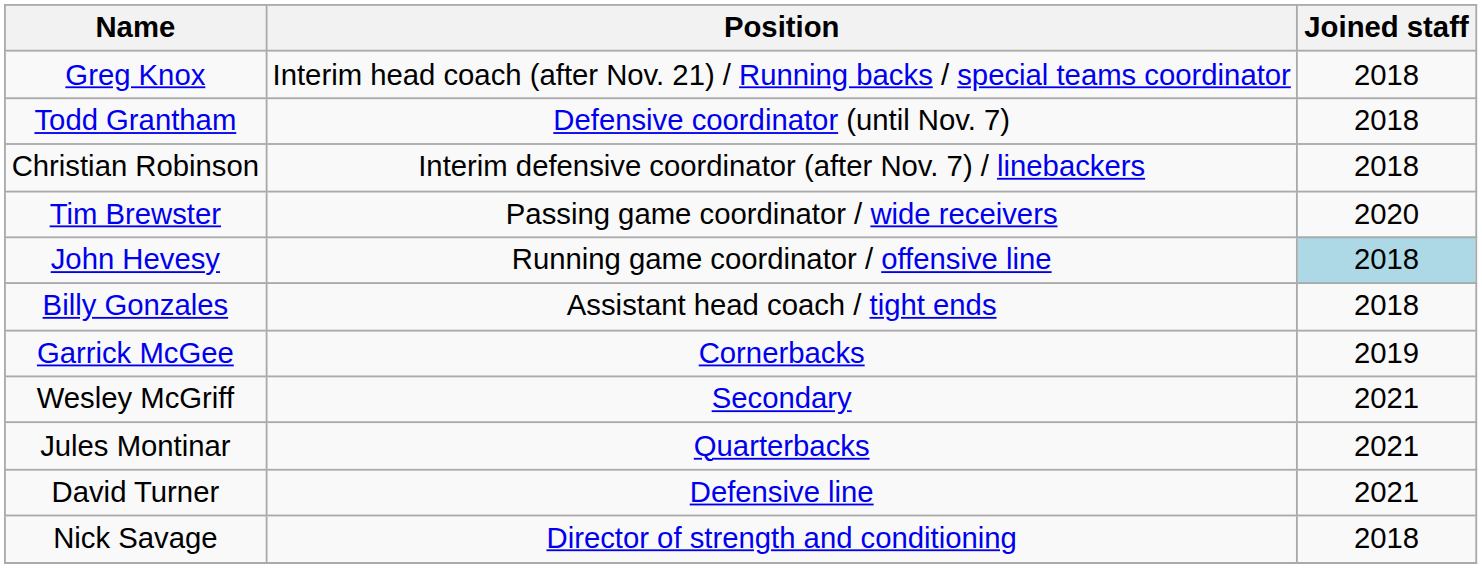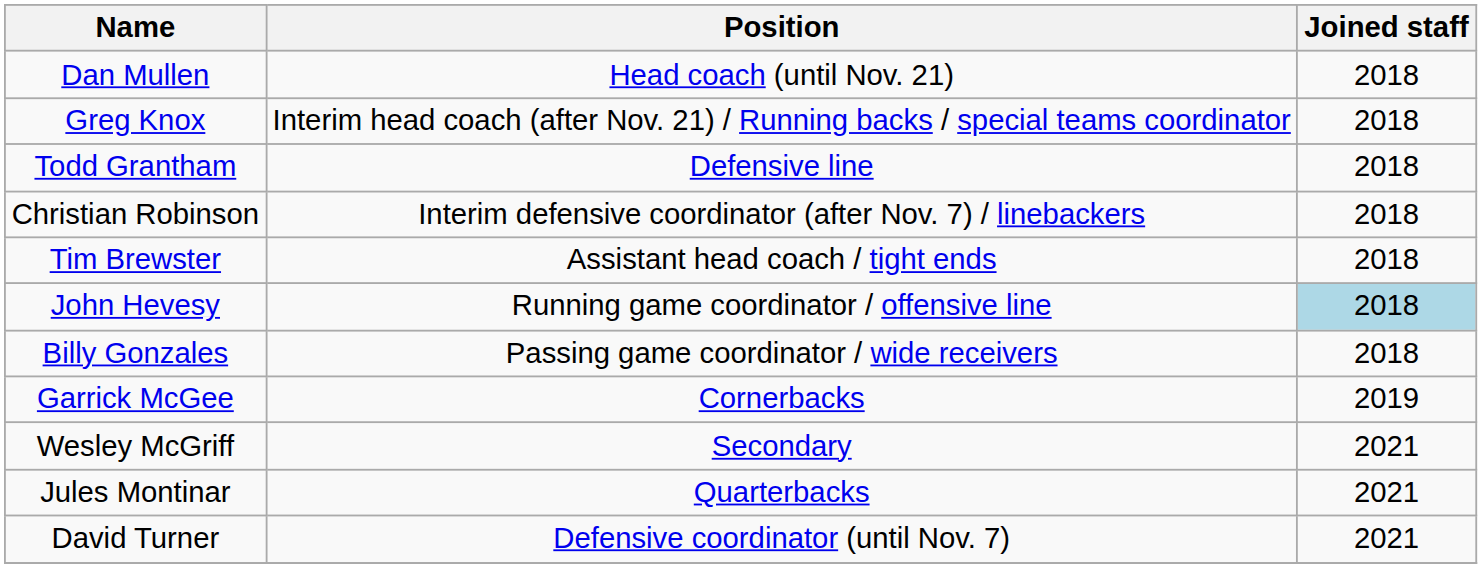+ row: Dan Mullen | Head coach (until Nov. 21) | 2018
Todd Grantham | Position: Defensive coordinator (until Nov. 7) -> Defensive line
Tim Brewster | Position: Passing game coordinator / wide receivers -> Assistant head coach / tight ends
Tim Brewster | Joined staff: 2020 -> 2018
Billy Gonzales | Position: Assistant head coach / tight ends -> Passing game coordinator / wide receivers
David Turner | Position: Defensive line -> Defensive coordinator (until Nov. 7)
- row: Nick Savage | Director of strength and conditioning | 2018
